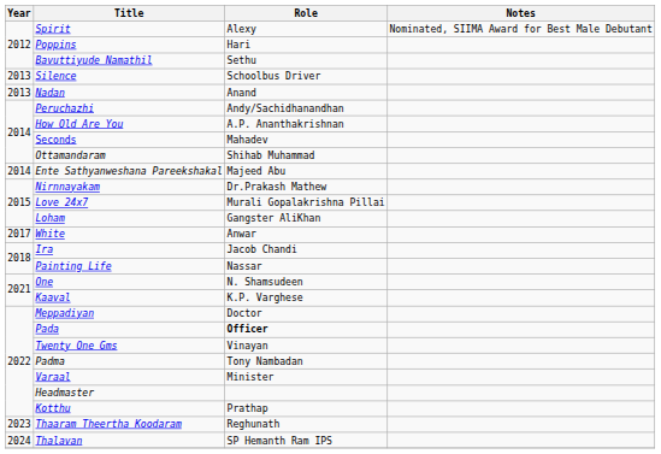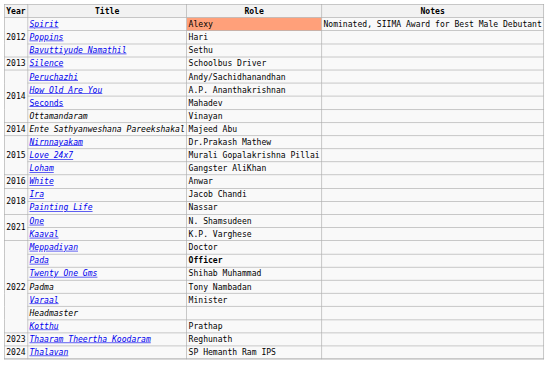Spirit | Role: no background -> lightsalmon background
- row: 2013 | Nadan | Anand
Ottamandaram | Role: Shihab Muhammad -> Vinayan
White | Year: 2017 -> 2016
Twenty One Gms | Role: Vinayan -> Shihab Muhammad
